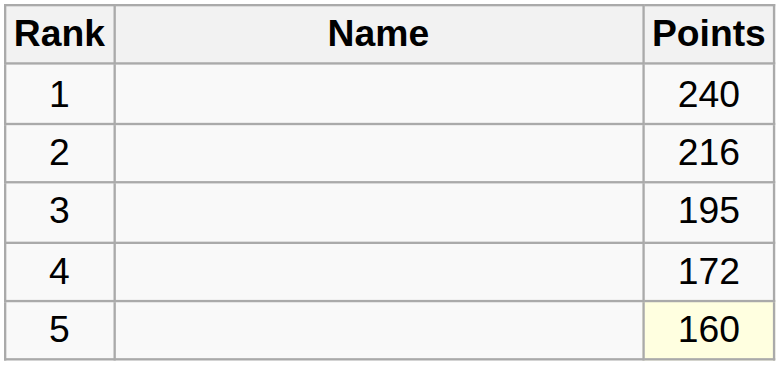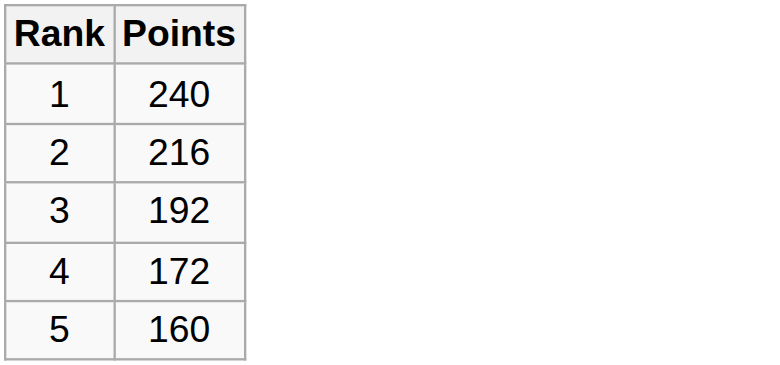- column: Name
3 | Points: 195 -> 192
5 | Points: lightyellow background -> no background
